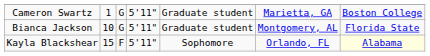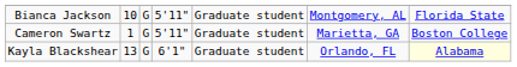rows swapped: Cameron Swartz <-> Bianca Jackson
Kayla Blackshear | column 2: 15 -> 13
Kayla Blackshear | column 3: F -> G
Kayla Blackshear | column 4: 5'11" -> 6'1"
Kayla Blackshear | column 5: Sophomore -> Graduate student
